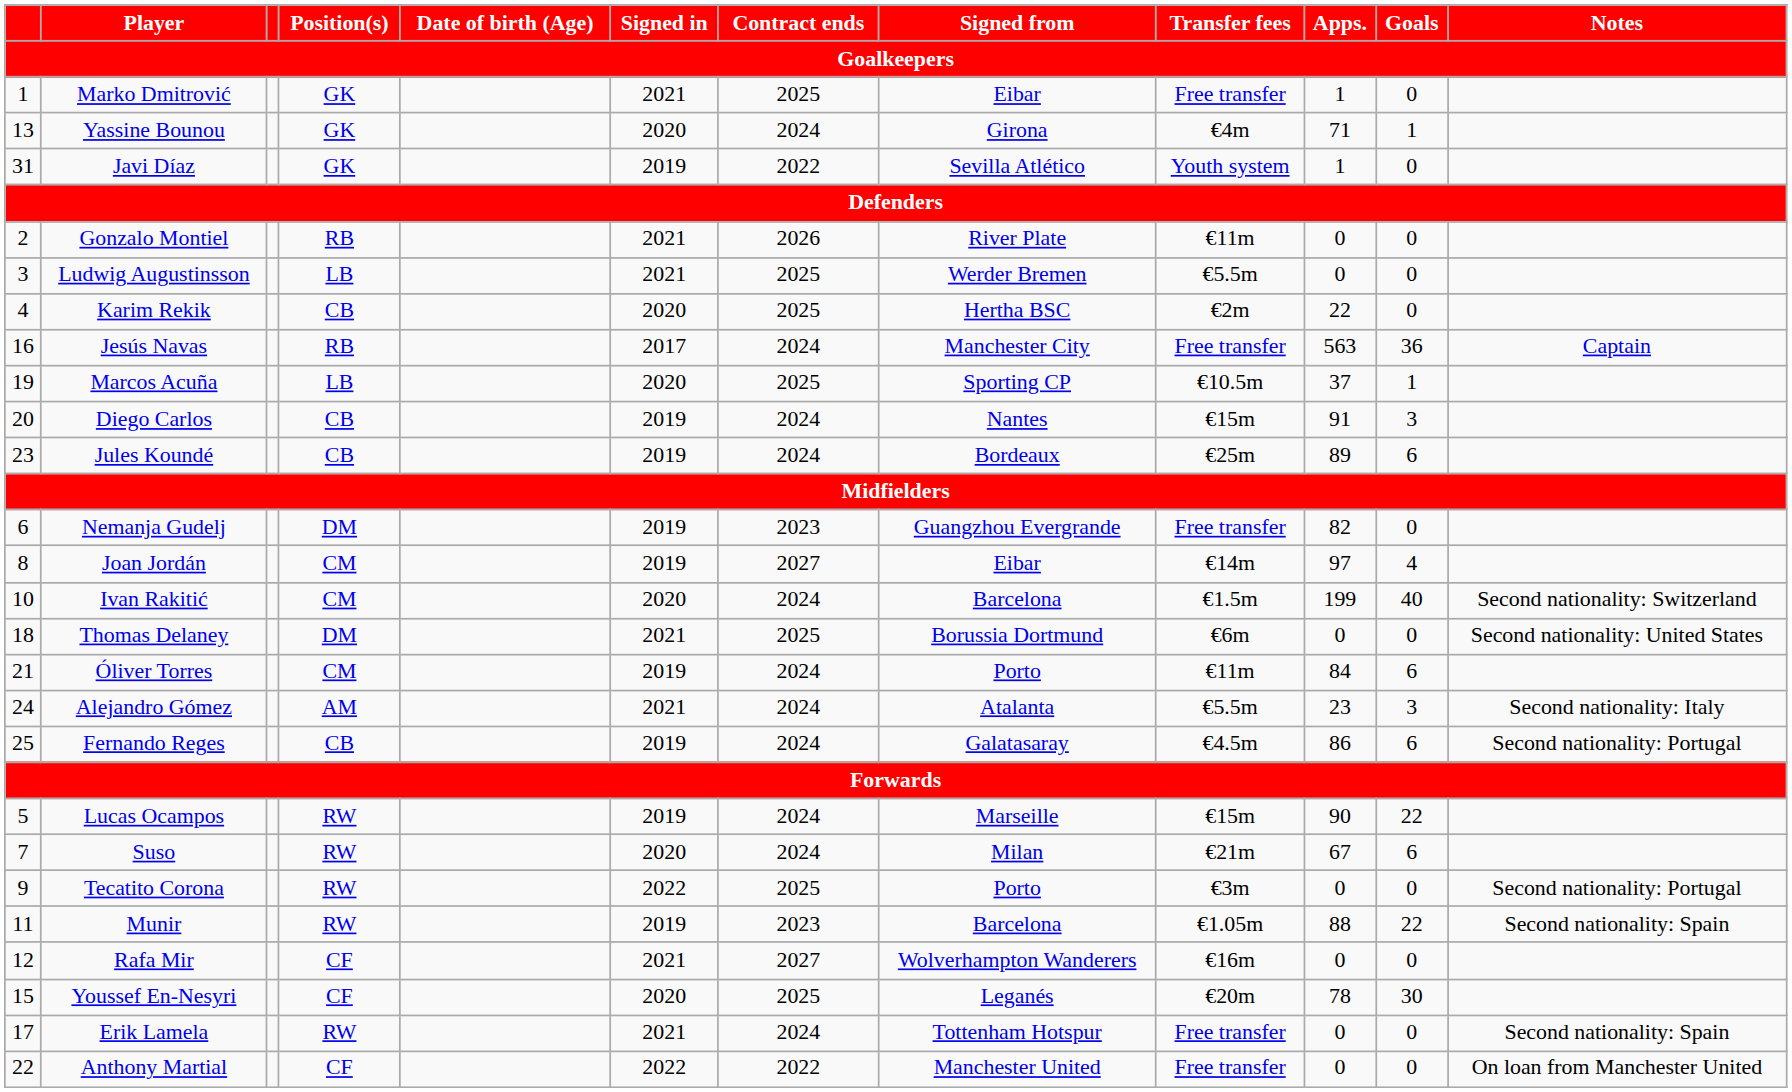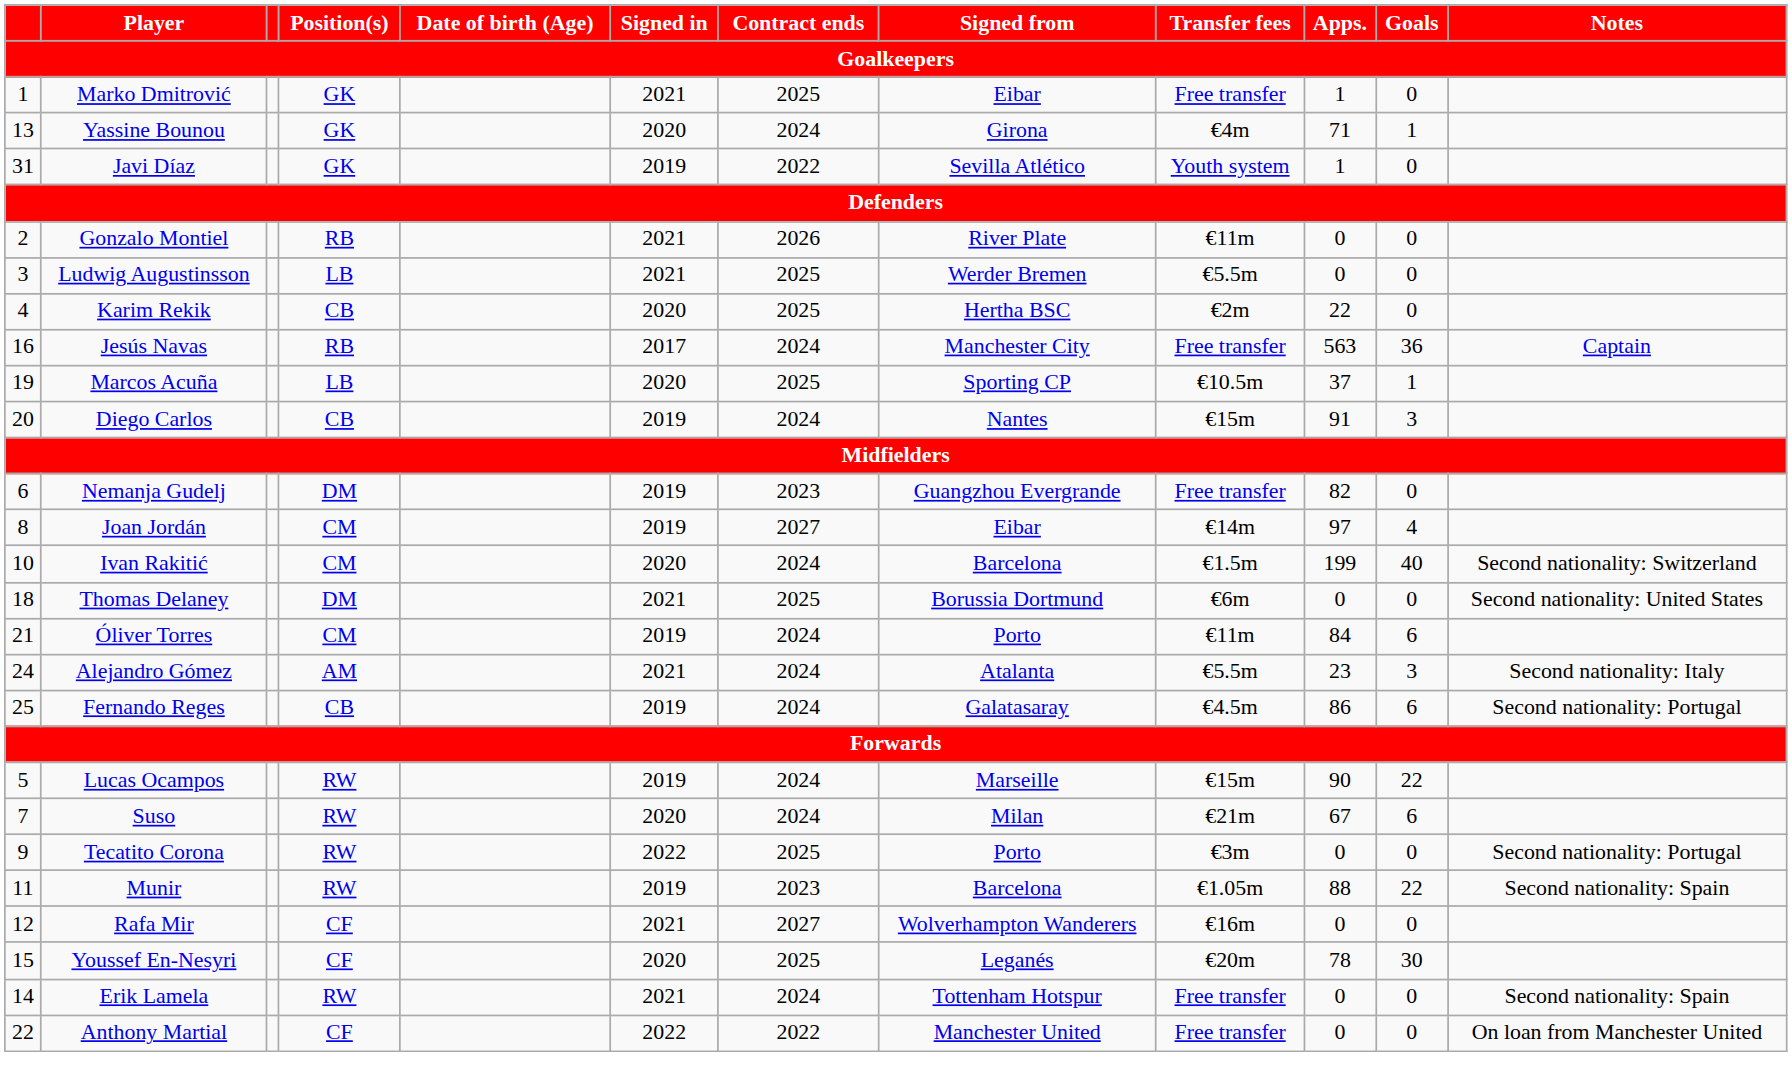- row: 23 | Jules Koundé | CB | 2019 | 2024 | Bordeaux | €25m | 89 | 6
Erik Lamela | column 1: 17 -> 14
